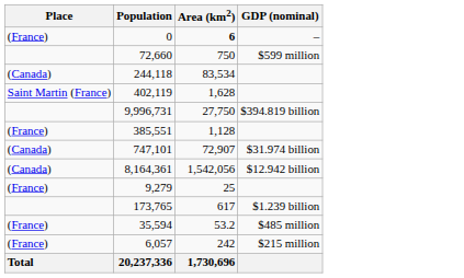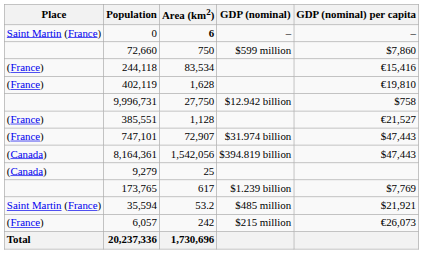+ column: GDP (nominal) per capita | – | $7,860 | €15,416 | €19,810 | $758 | €21,527 | $47,443 | $47,443 | $7,769 | $21,921 | €26,073
0 | Place: (France) -> Saint Martin (France)
244,118 | Place: (Canada) -> (France)
402,119 | Place: Saint Martin (France) -> (France)
9,996,731 | GDP (nominal): $394.819 billion -> $12.942 billion
747,101 | Place: (Canada) -> (France)
8,164,361 | GDP (nominal): $12.942 billion -> $394.819 billion
9,279 | Place: (France) -> (Canada)
35,594 | Place: (France) -> Saint Martin (France)
